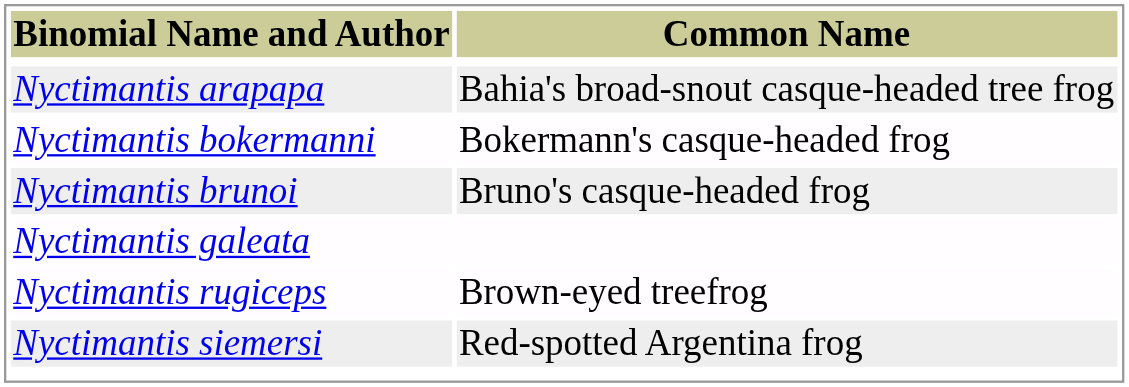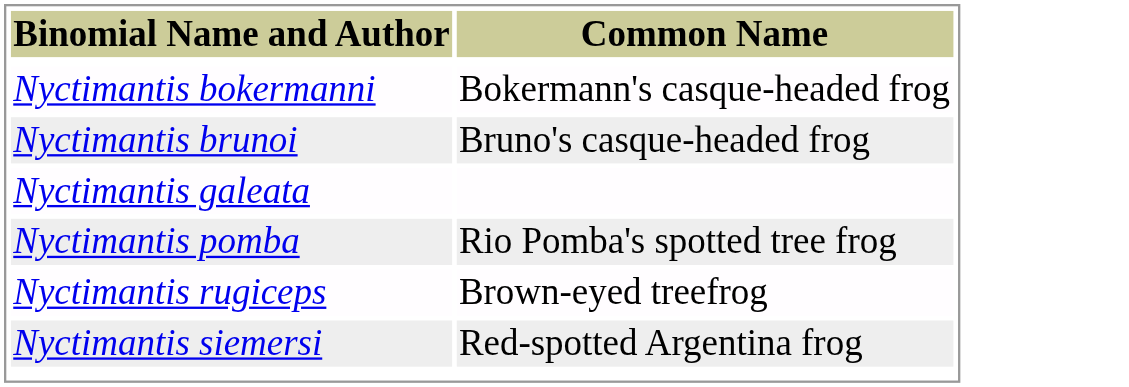- row: Nyctimantis arapapa | Bahia's broad-snout casque-headed tree frog
+ row: Nyctimantis pomba | Rio Pomba's spotted tree frog
